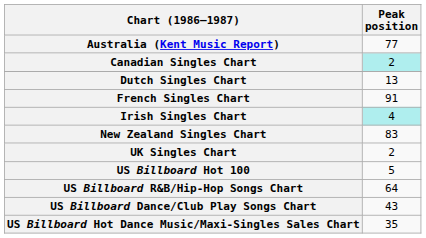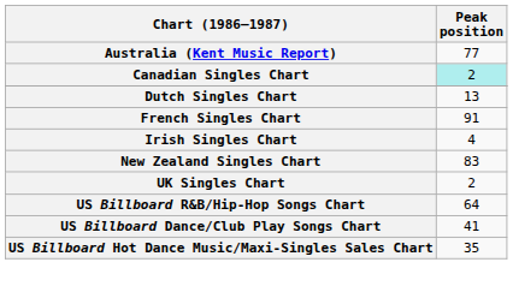Irish Singles Chart | Peak position: paleturquoise background -> no background
- row: US Billboard Hot 100 | 5
US Billboard Dance/Club Play Songs Chart | Peak position: 43 -> 41
